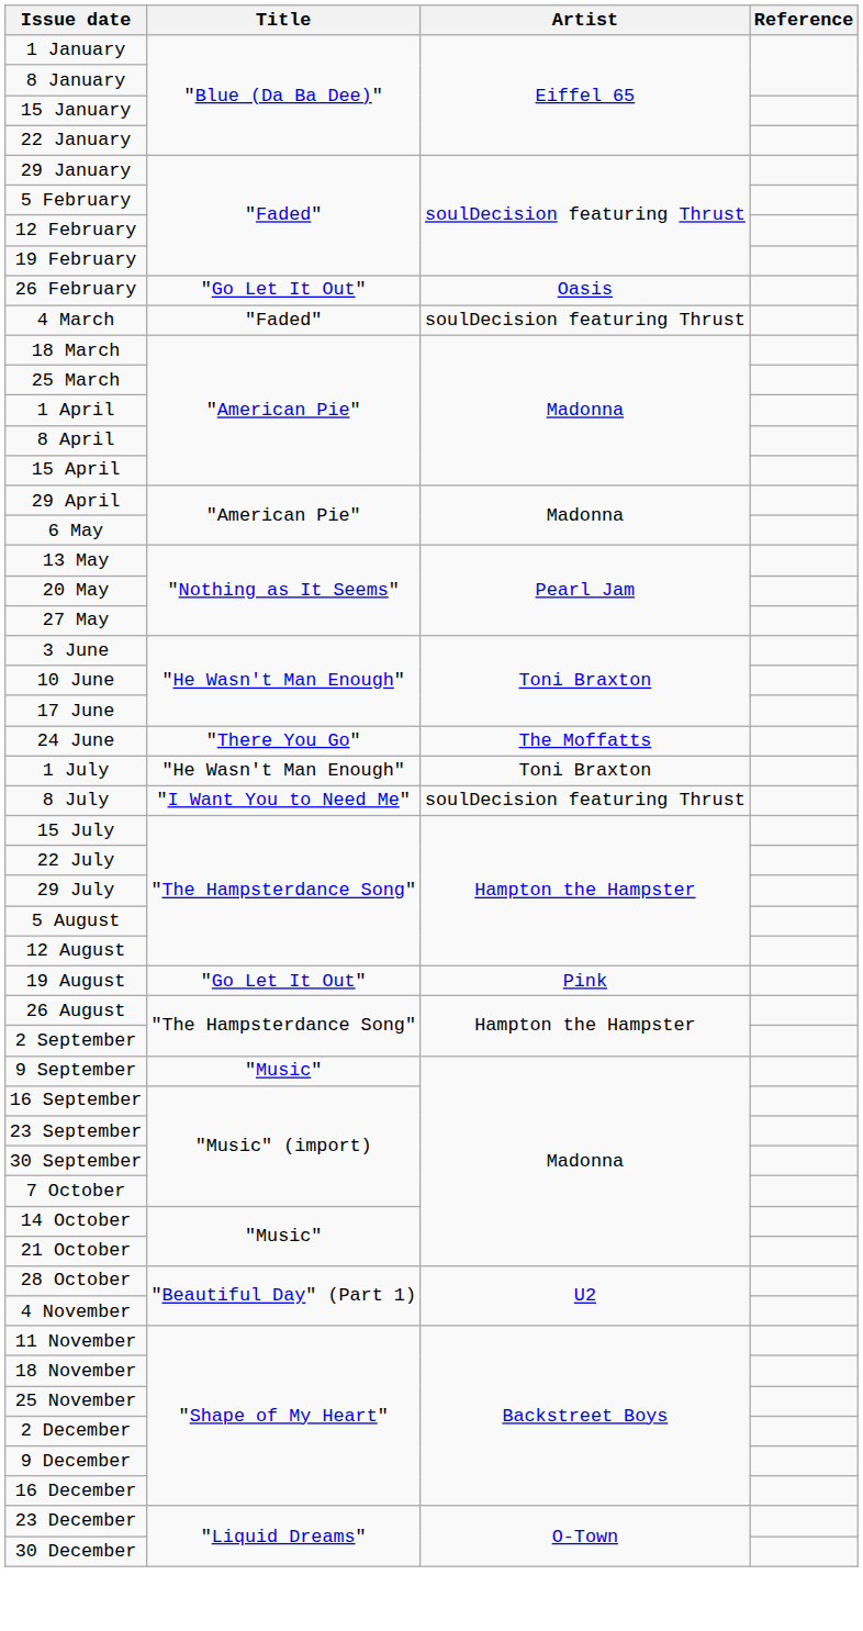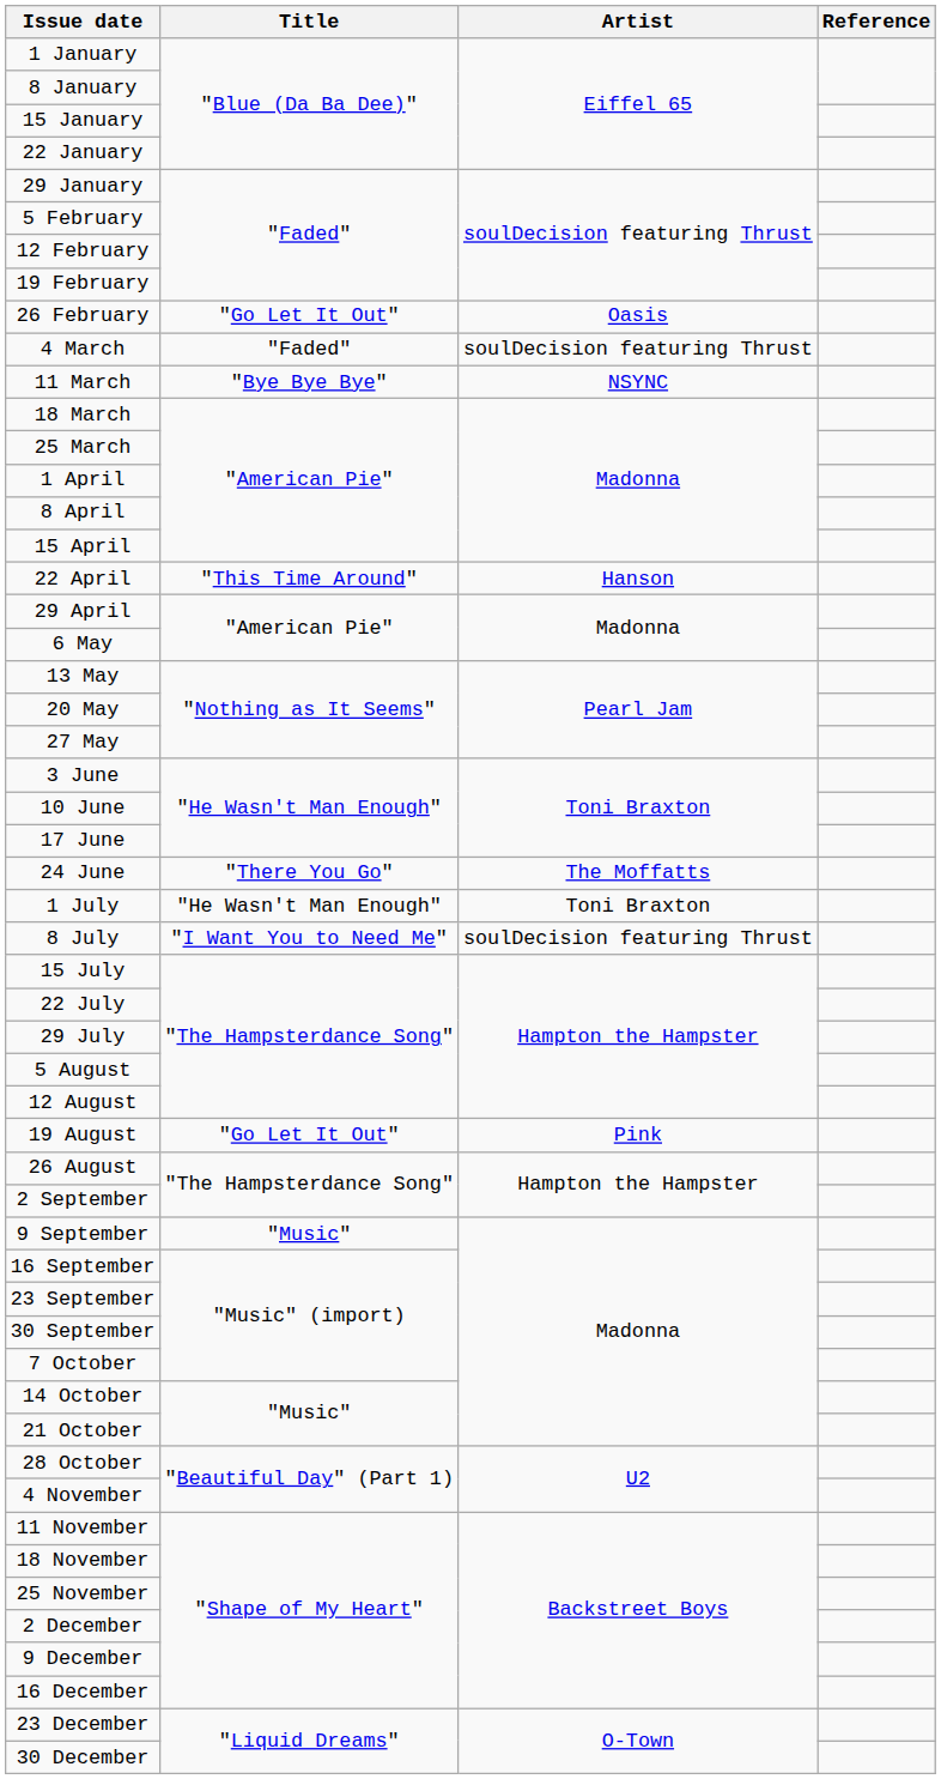+ row: 11 March | "Bye Bye Bye" | NSYNC
+ row: 22 April | "This Time Around" | Hanson
